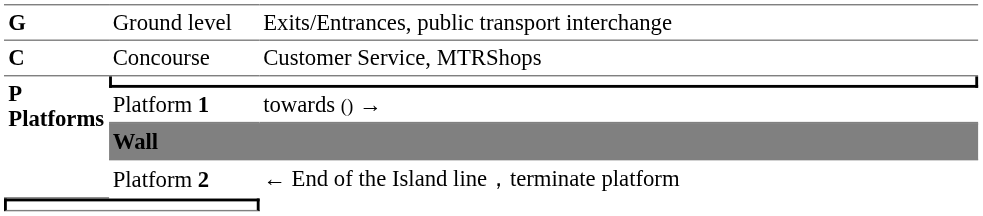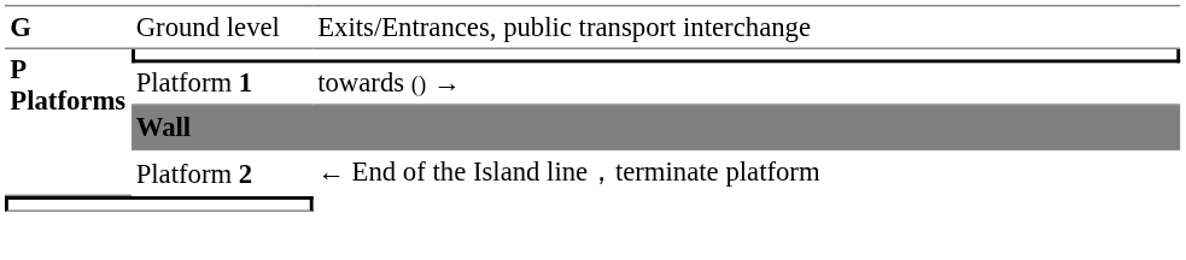- row: C | Concourse | Customer Service, MTRShops
